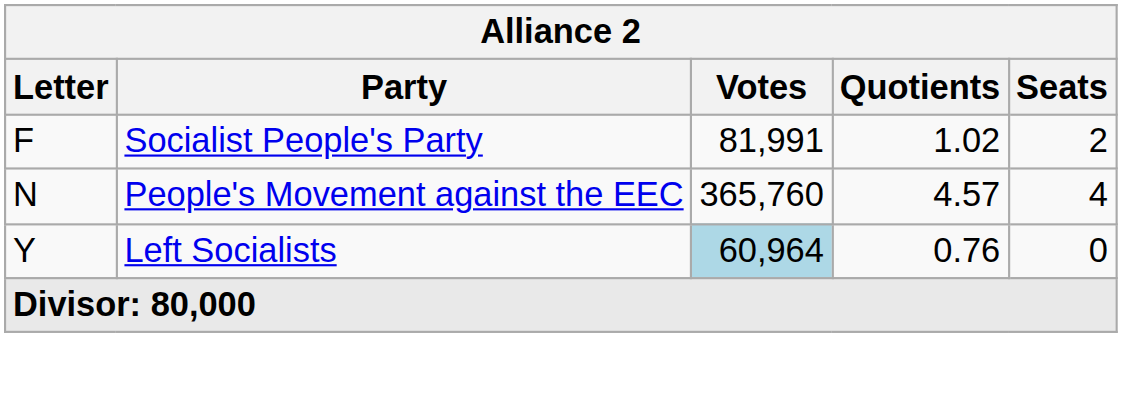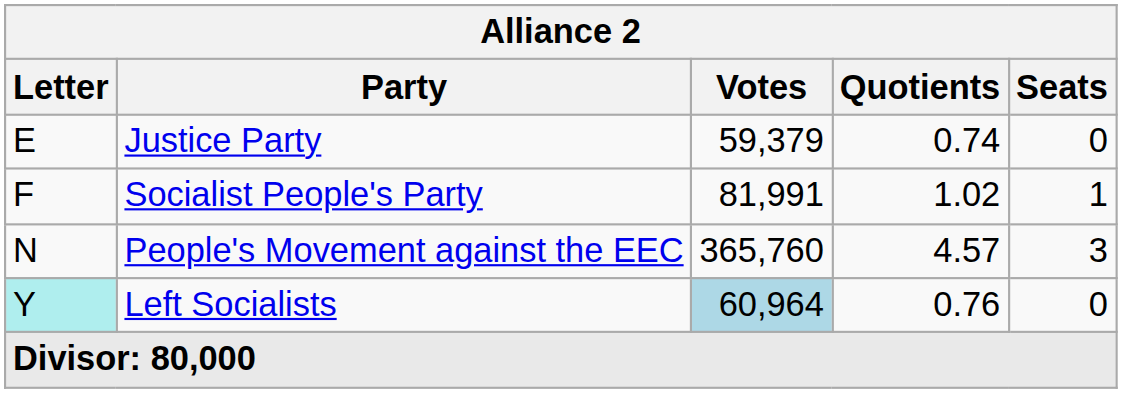+ row: E | Justice Party | 59,379 | 0.74 | 0
Socialist People's Party | Seats: 2 -> 1
People's Movement against the EEC | Seats: 4 -> 3
Left Socialists | Letter: no background -> paleturquoise background
